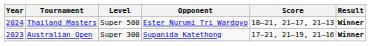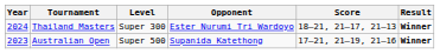Thailand Masters | Level: Super 500 -> Super 300
Australian Open | Level: Super 300 -> Super 500
